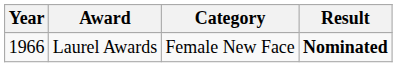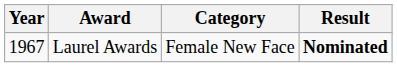Laurel Awards | Year: 1966 -> 1967
